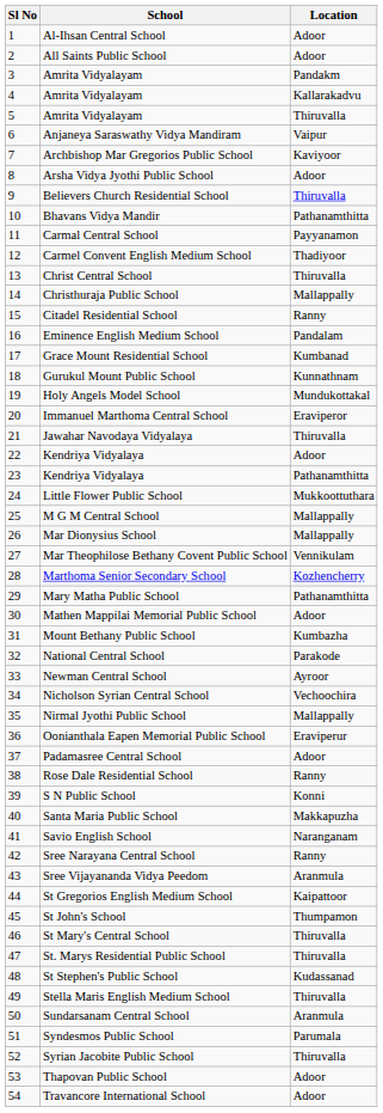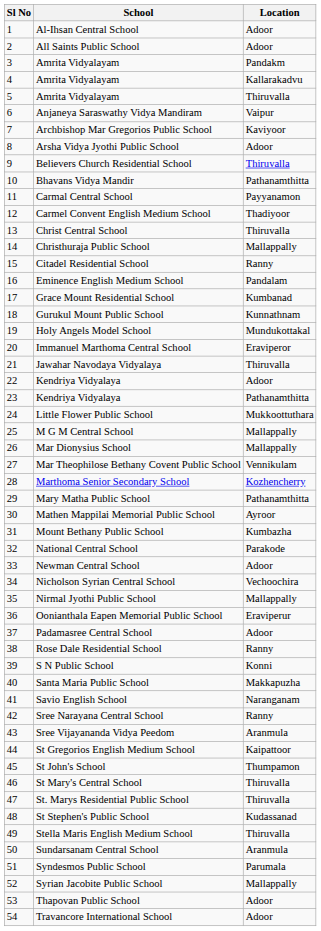Mathen Mappilai Memorial Public School | Location: Adoor -> Ayroor
Newman Central School | Location: Ayroor -> Adoor
Syrian Jacobite Public School | Location: Thiruvalla -> Mallappally
